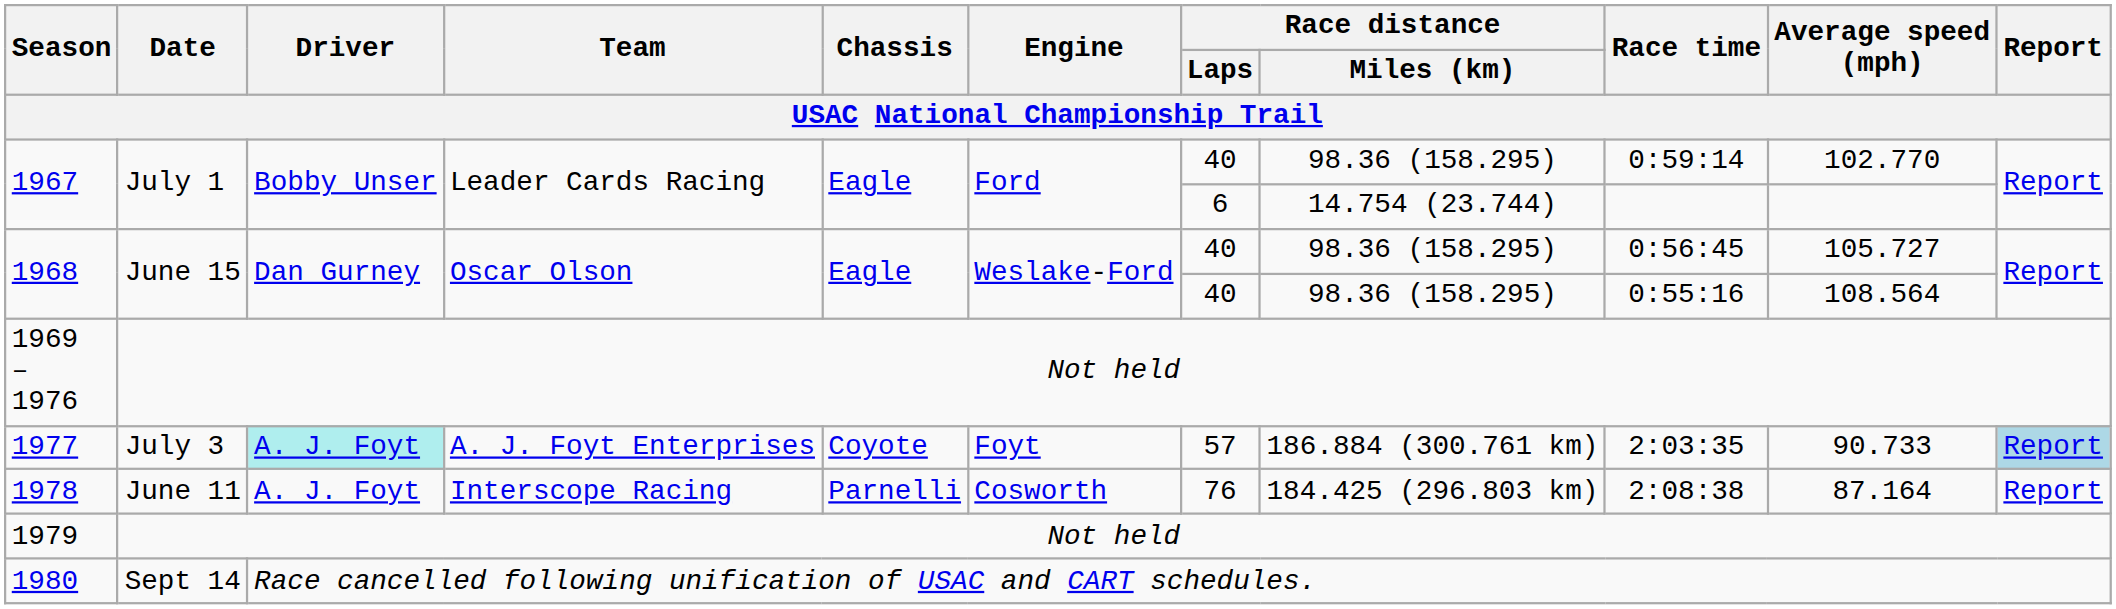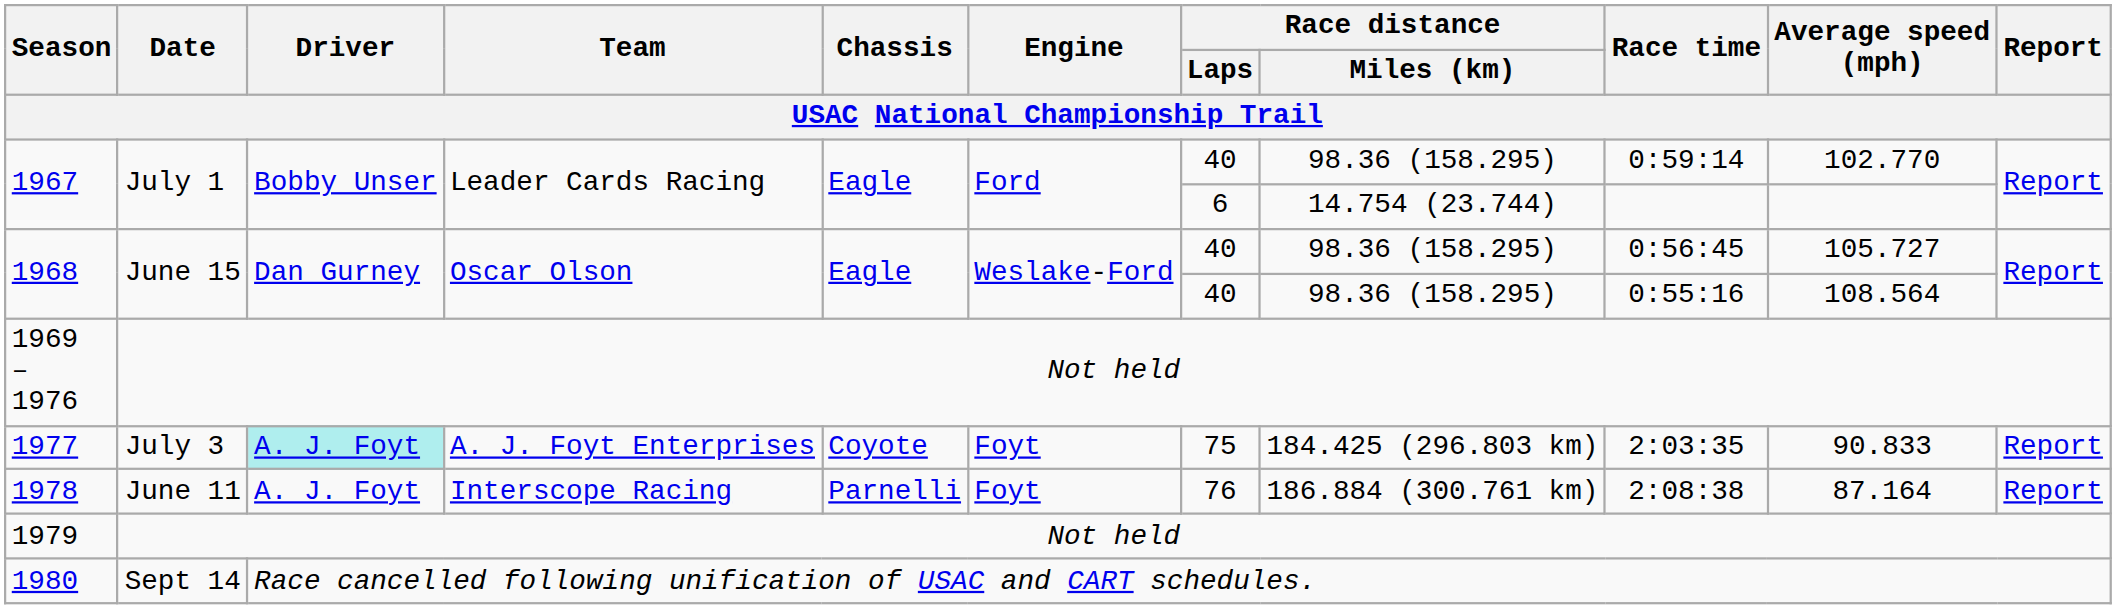1977 | Race distance / Laps / USAC National Championship Trail: 57 -> 75
1977 | column 8: 186.884 (300.761 km) -> 184.425 (296.803 km)
1977 | Average speed (mph) / USAC National Championship Trail: 90.733 -> 90.833
1977 | Report / USAC National Championship Trail: lightblue background -> no background
1978 | Engine / USAC National Championship Trail: Cosworth -> Foyt
1978 | column 8: 184.425 (296.803 km) -> 186.884 (300.761 km)
